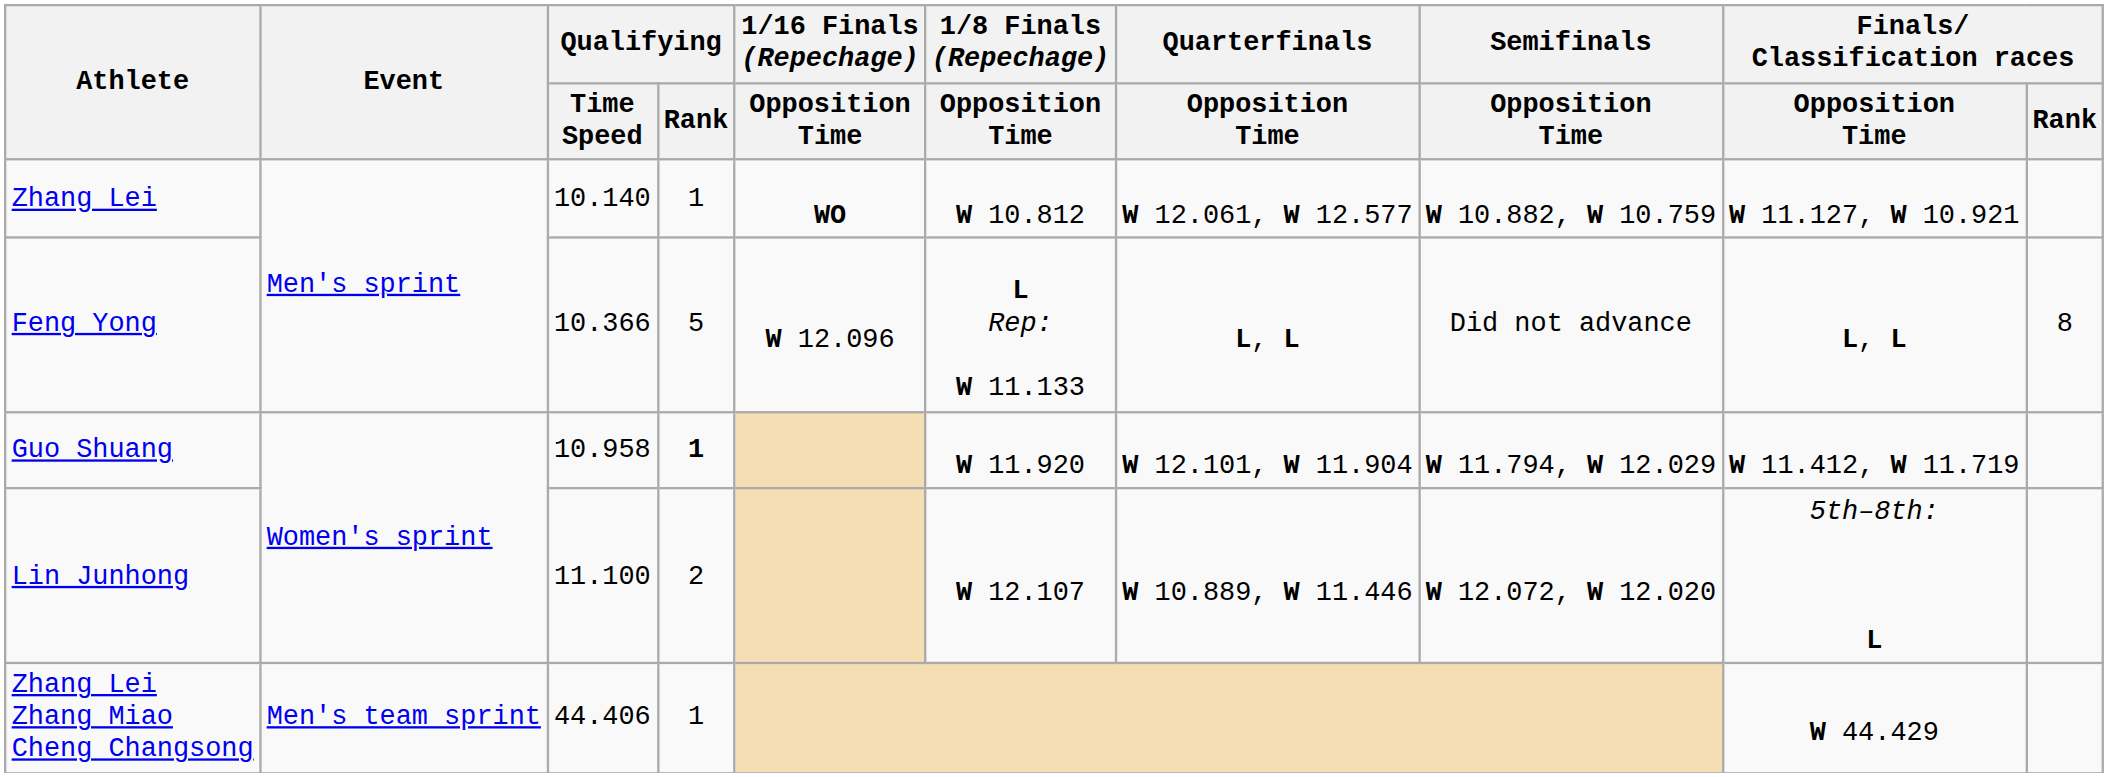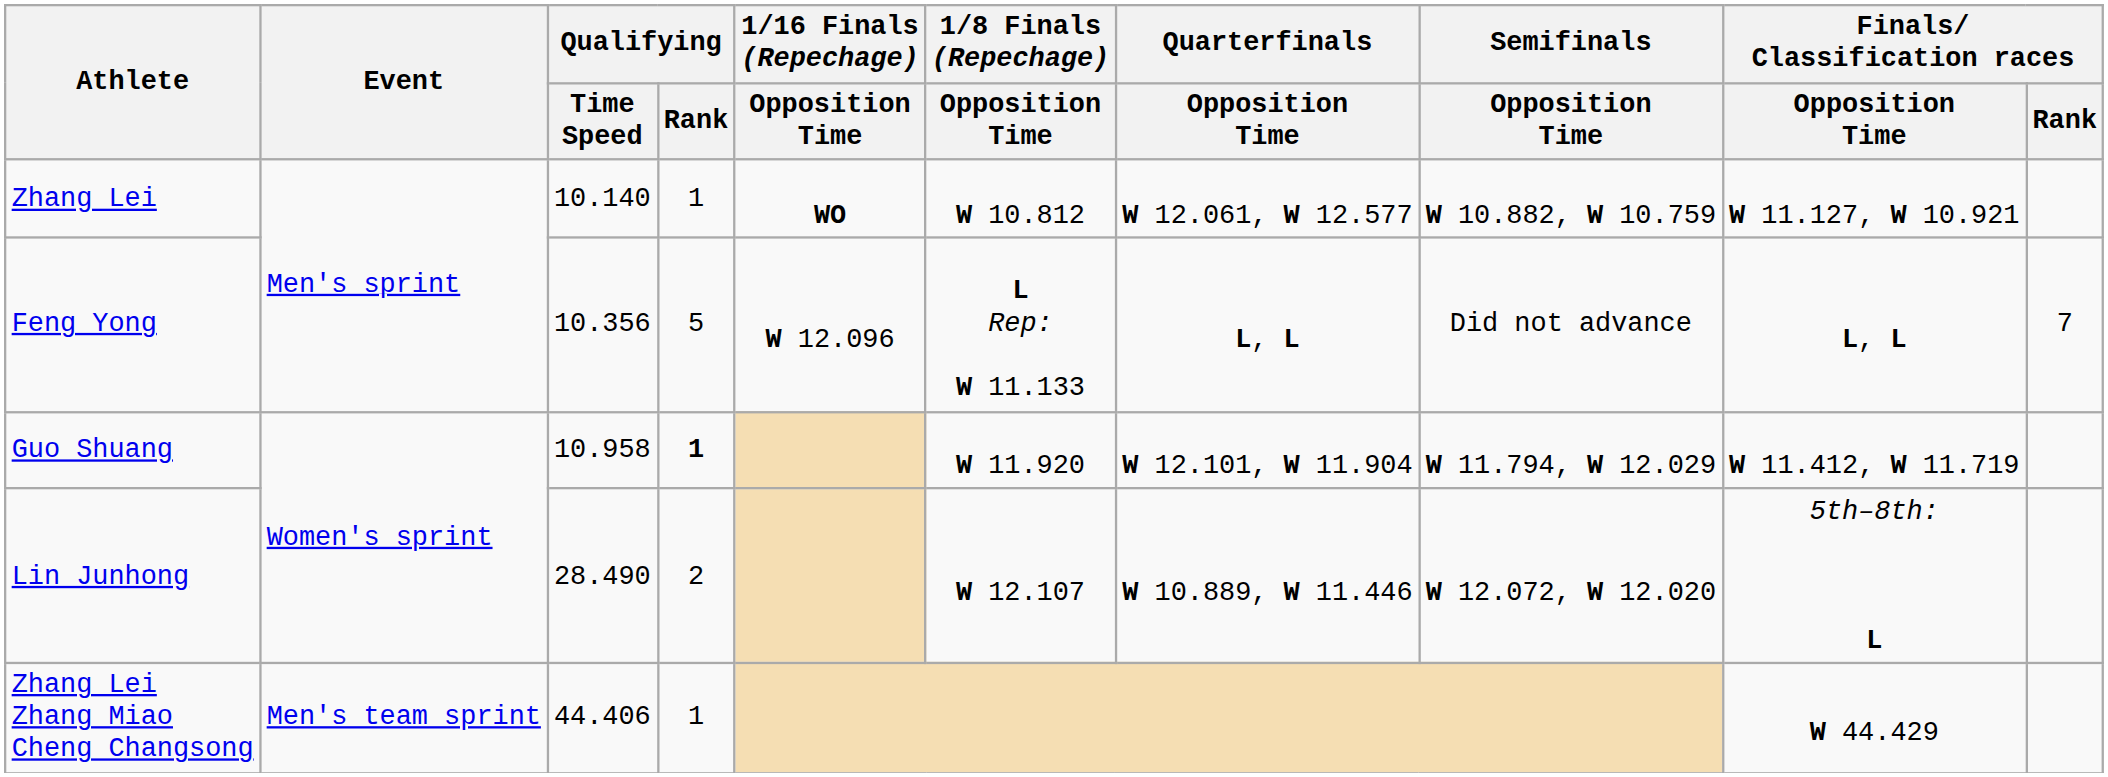Feng Yong | Qualifying / Time Speed: 10.366 -> 10.356
Feng Yong | Finals/ Classification races / Rank: 8 -> 7
Lin Junhong | Qualifying / Time Speed: 11.100 -> 28.490
